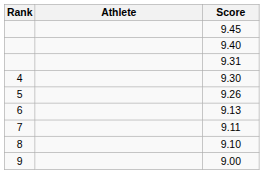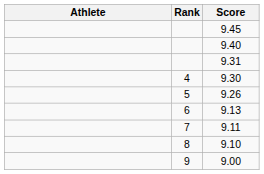columns swapped: Rank <-> Athlete
